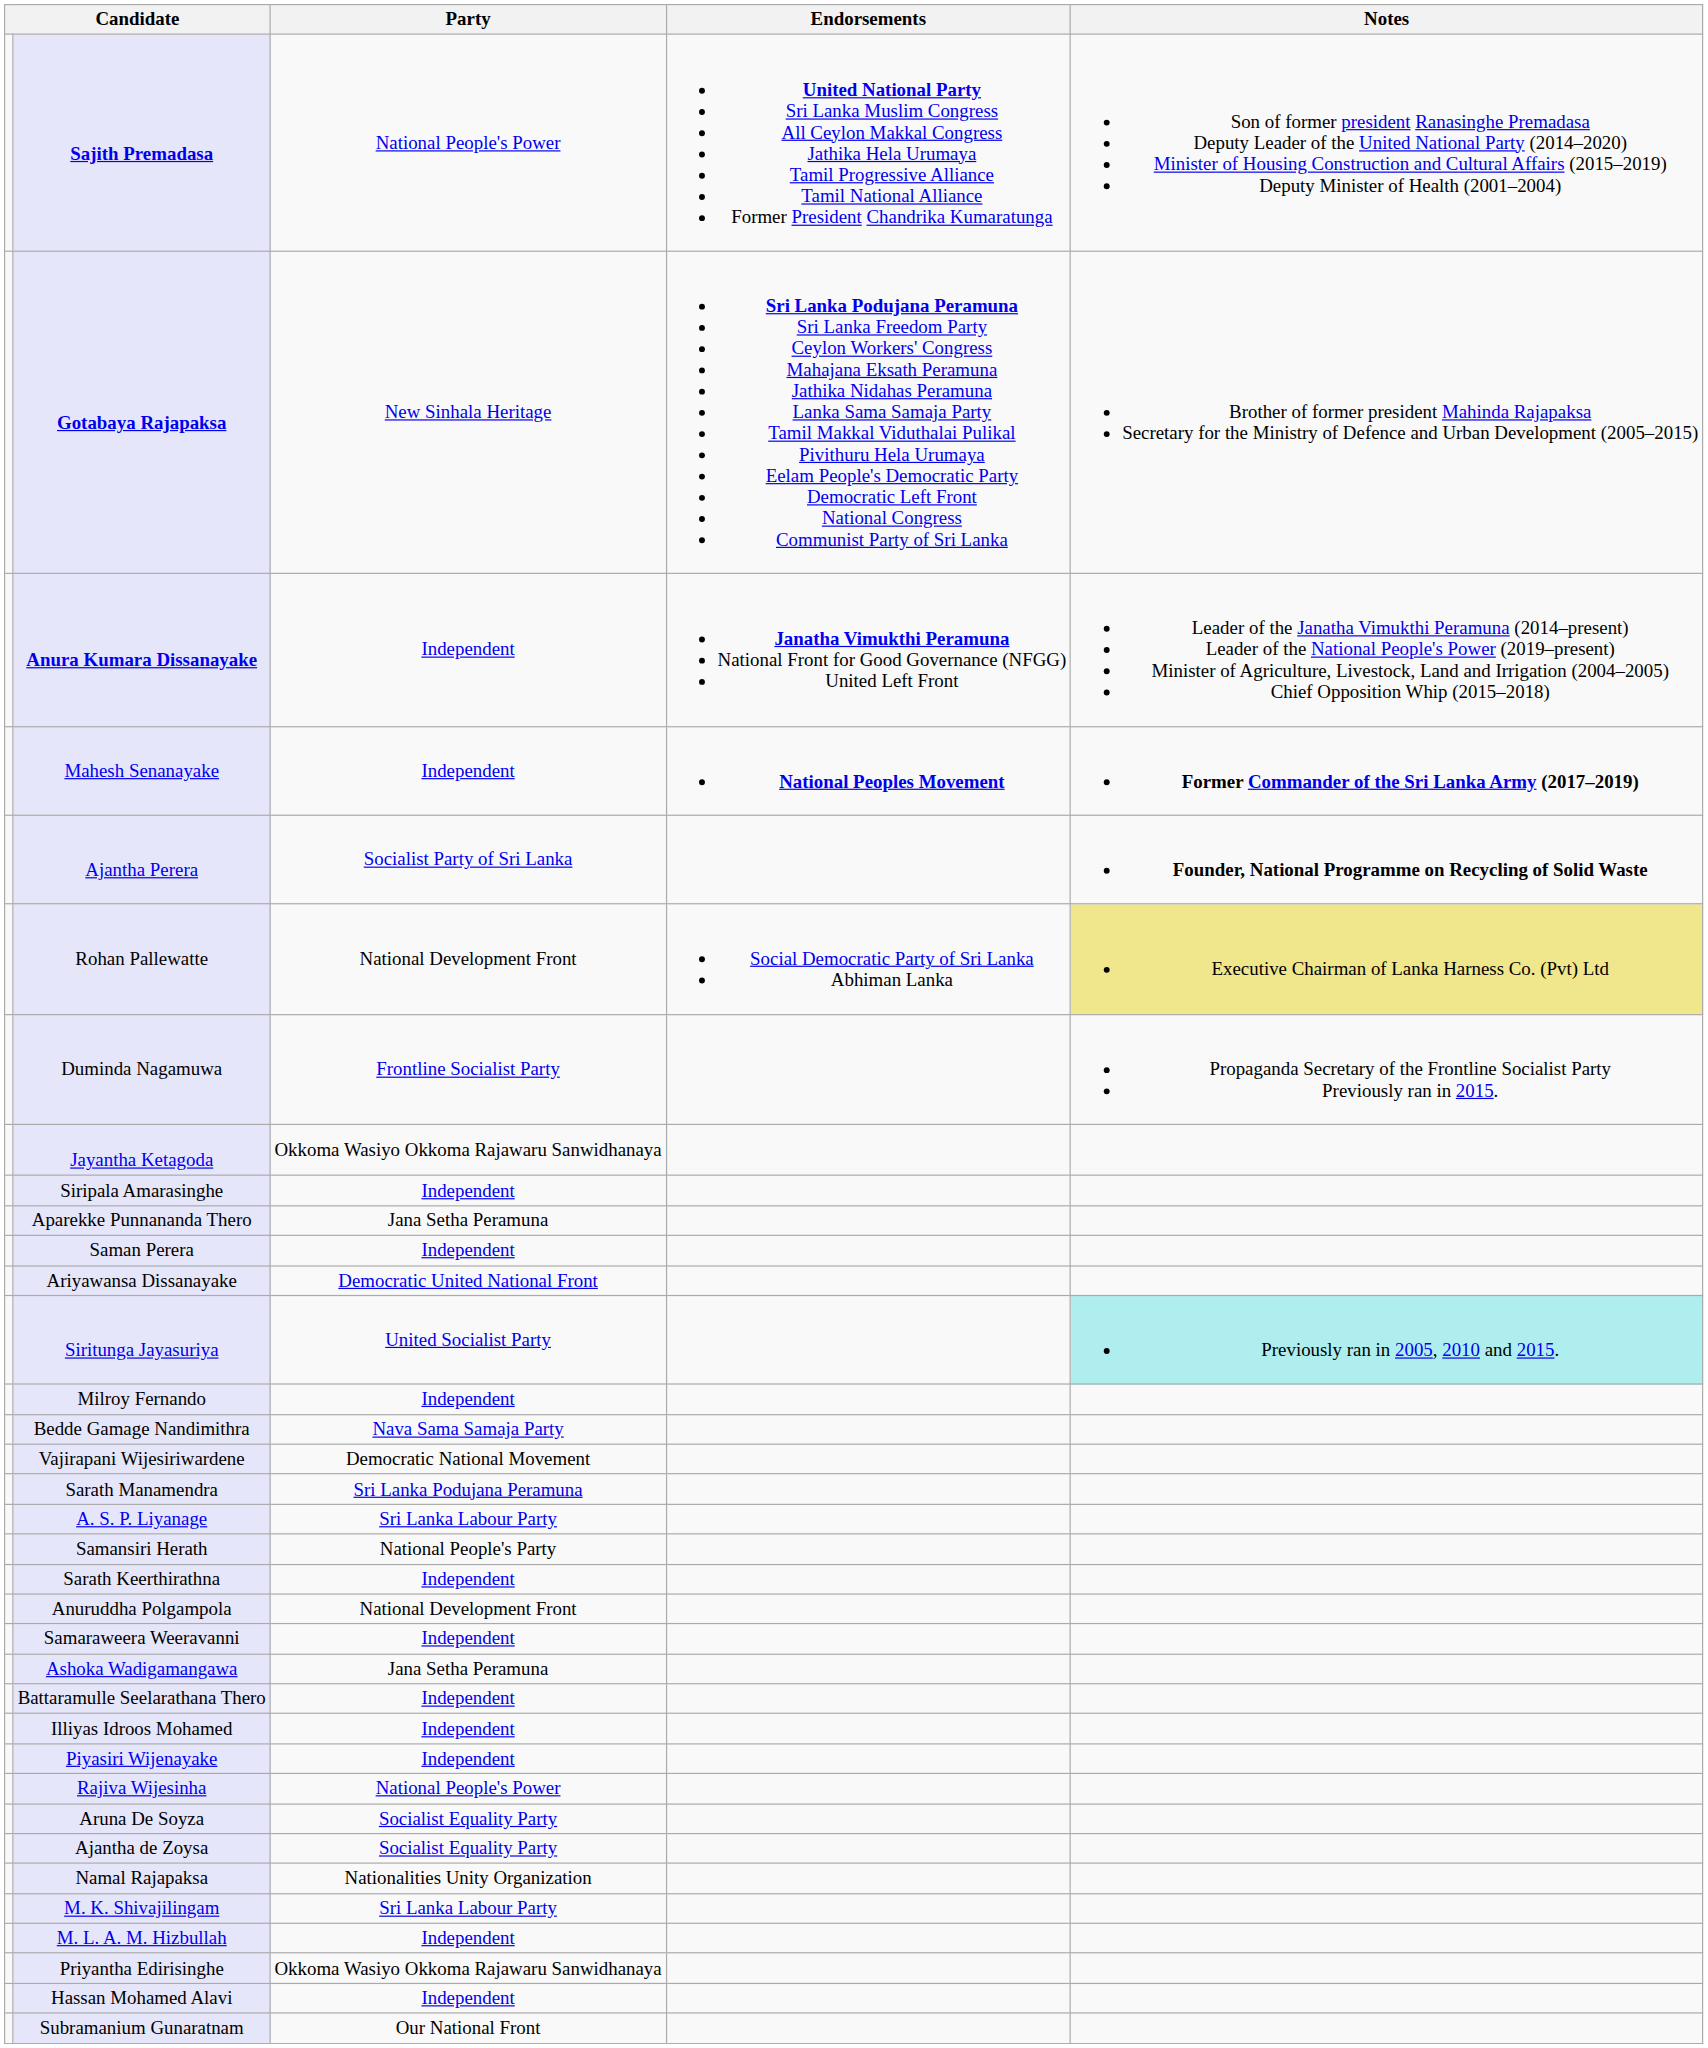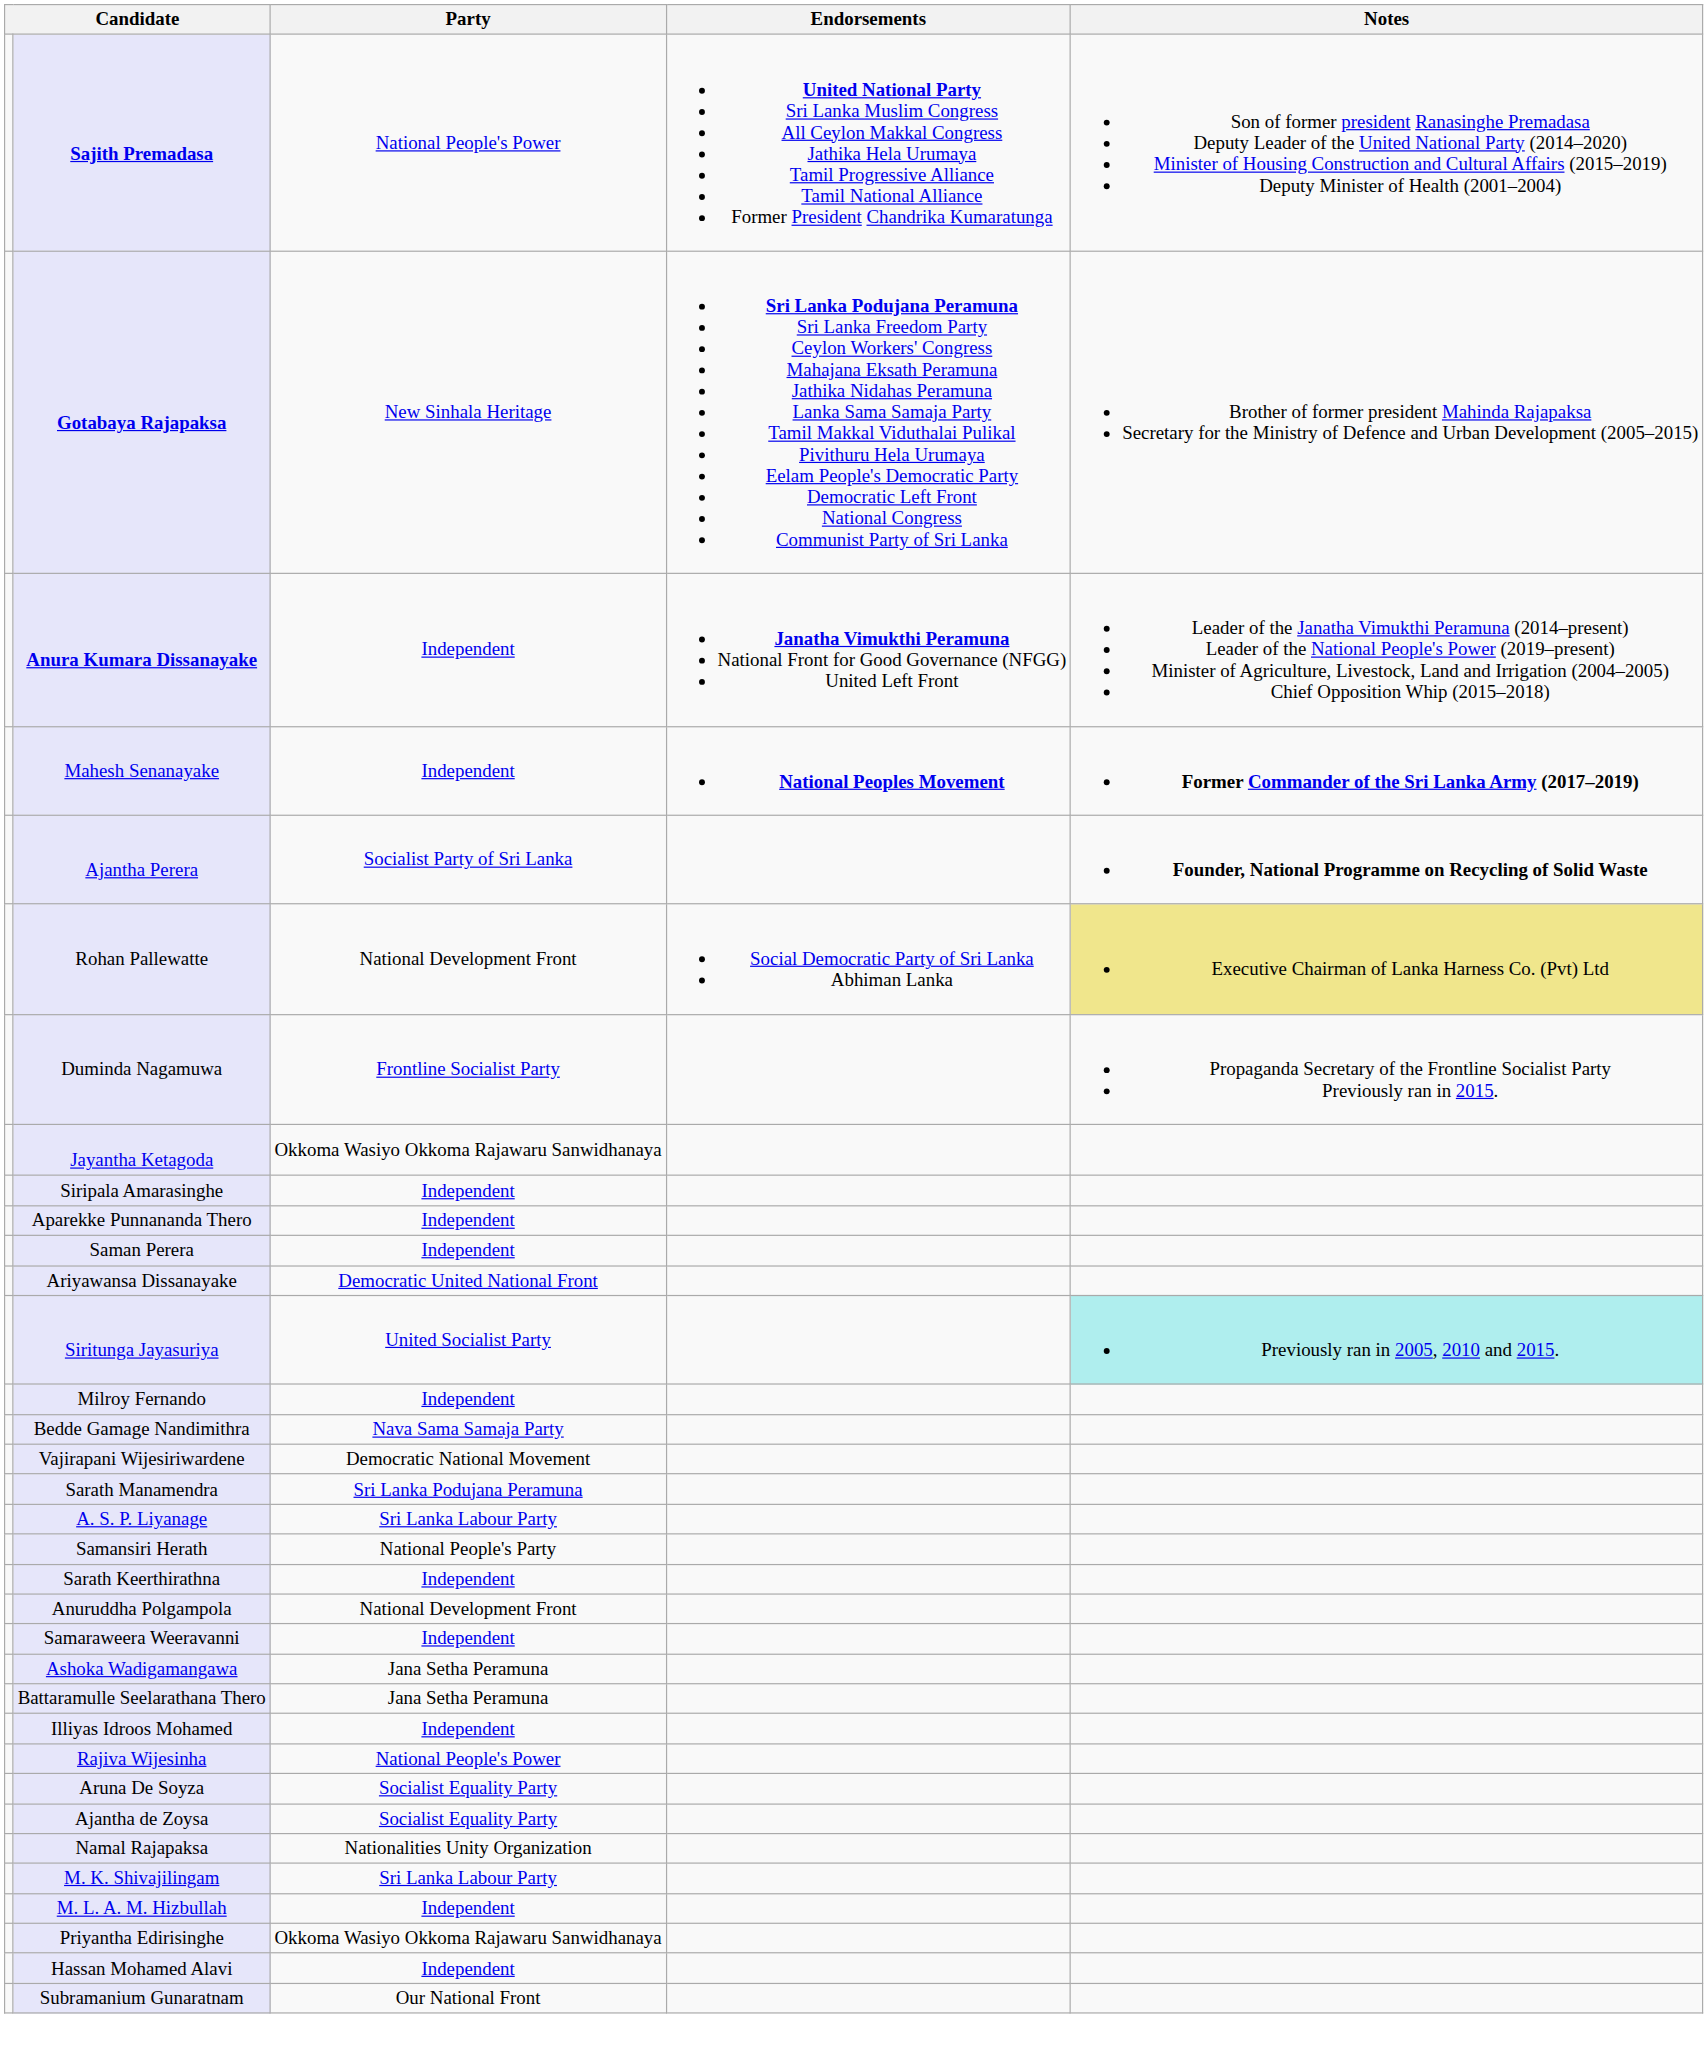Aparekke Punnananda Thero | Party: Jana Setha Peramuna -> Independent
Battaramulle Seelarathana Thero | Party: Independent -> Jana Setha Peramuna
- row: Piyasiri Wijenayake | Independent
